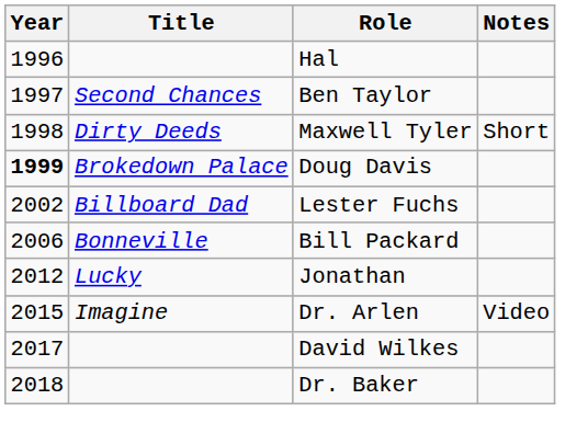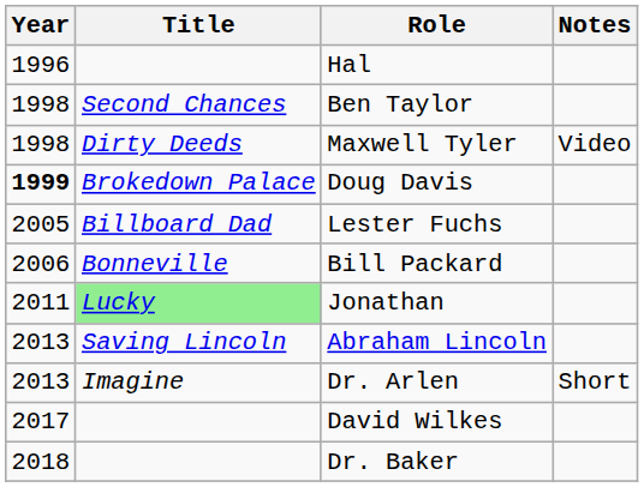Ben Taylor | Year: 1997 -> 1998
Maxwell Tyler | Notes: Short -> Video
Lester Fuchs | Year: 2002 -> 2005
Jonathan | Year: 2012 -> 2011
Jonathan | Title: no background -> lightgreen background
+ row: 2013 | Saving Lincoln | Abraham Lincoln
Dr. Arlen | Year: 2015 -> 2013
Dr. Arlen | Notes: Video -> Short
